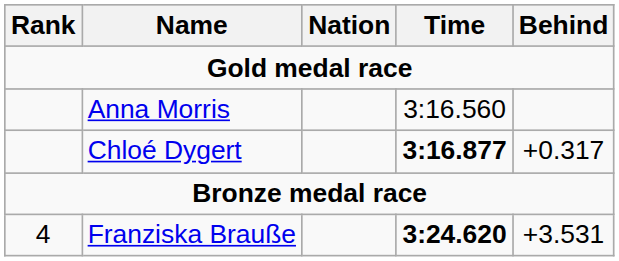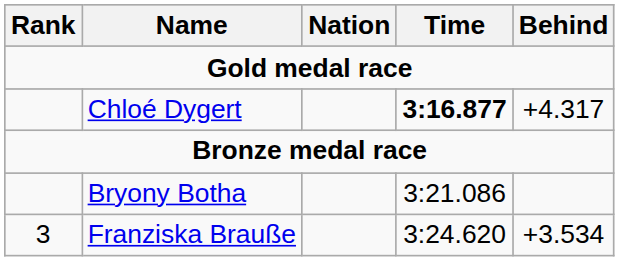- row: Anna Morris | 3:16.560
Chloé Dygert | Behind: +0.317 -> +4.317
+ row: Bryony Botha | 3:21.086
Franziska Brauße | Rank: 4 -> 3
Franziska Brauße | Time: bold -> normal
Franziska Brauße | Behind: +3.531 -> +3.534
